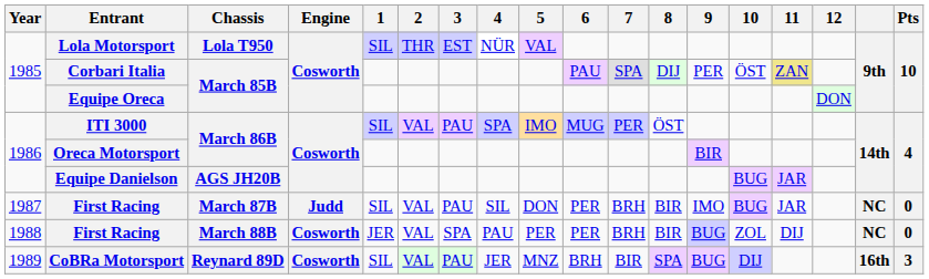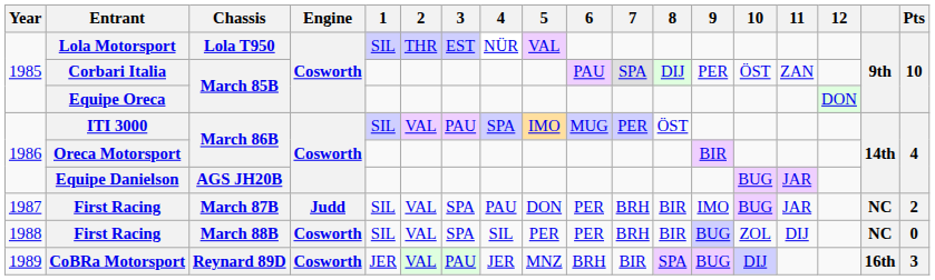Corbari Italia | 11: khaki background -> no background
First Racing / March 87B | 3: PAU -> SPA
First Racing / March 87B | 4: SIL -> PAU
First Racing / March 87B | Pts: 0 -> 2
First Racing / March 88B | 1: JER -> SIL
First Racing / March 88B | 4: PAU -> SIL
CoBRa Motorsport | 1: SIL -> JER
